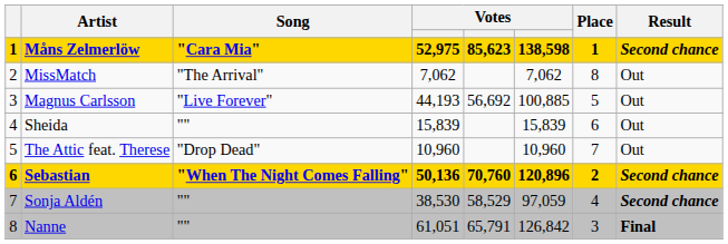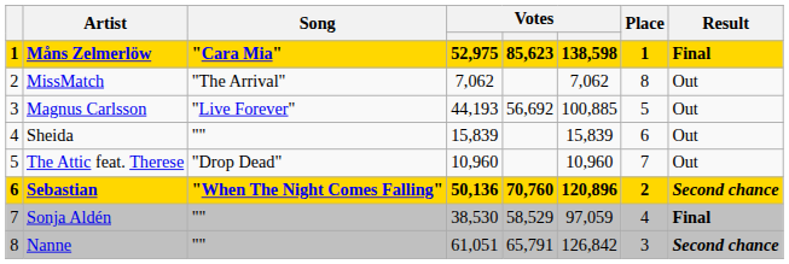Måns Zelmerlöw | Result: Second chance -> Final
Sonja Aldén | Result: Second chance -> Final
Nanne | Result: Final -> Second chance
